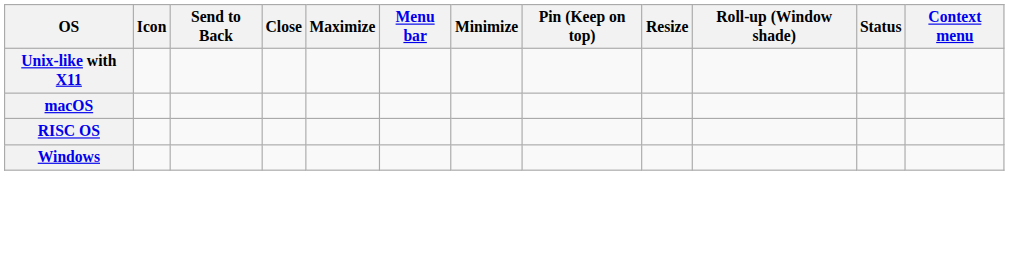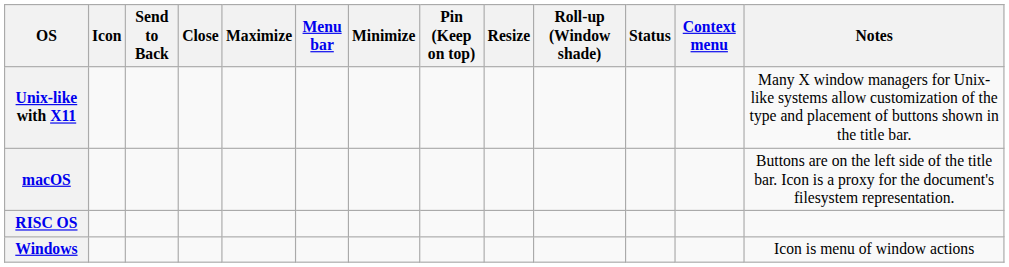+ column: Notes | Many X window managers for Unix-like systems allow customization of the type and placement of buttons shown in the title bar. | Buttons are on the left side of the title bar. Icon is a proxy for the document's filesystem representation. | Icon is menu of window actions
